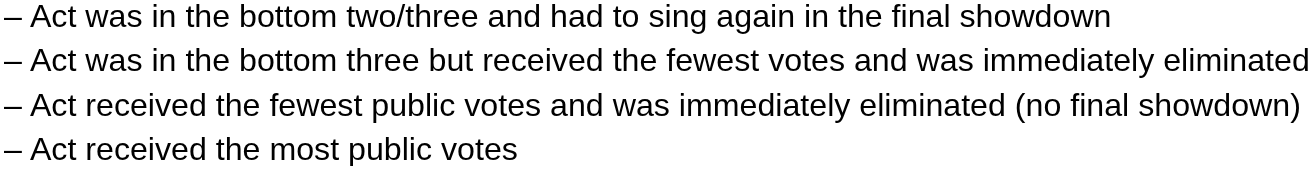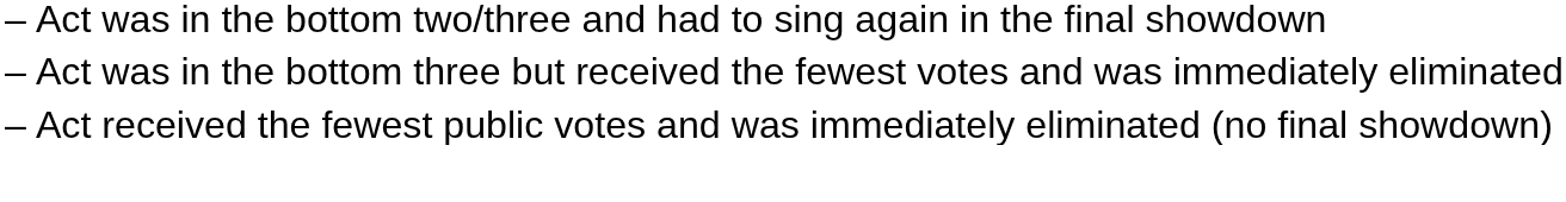- row: – | Act received the most public votes
